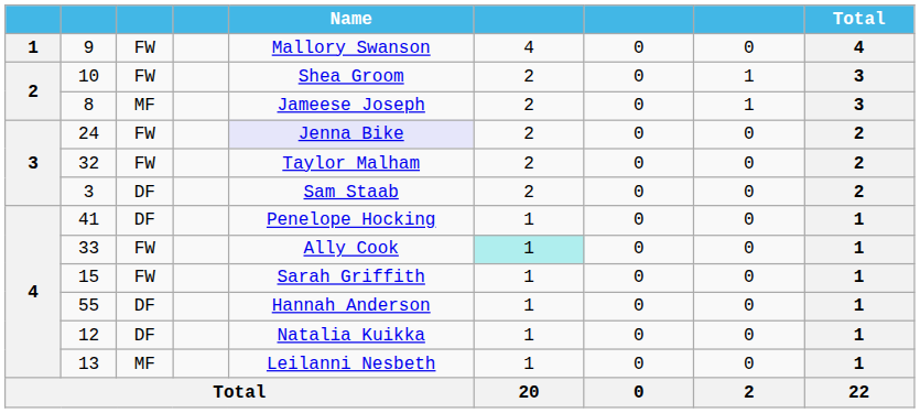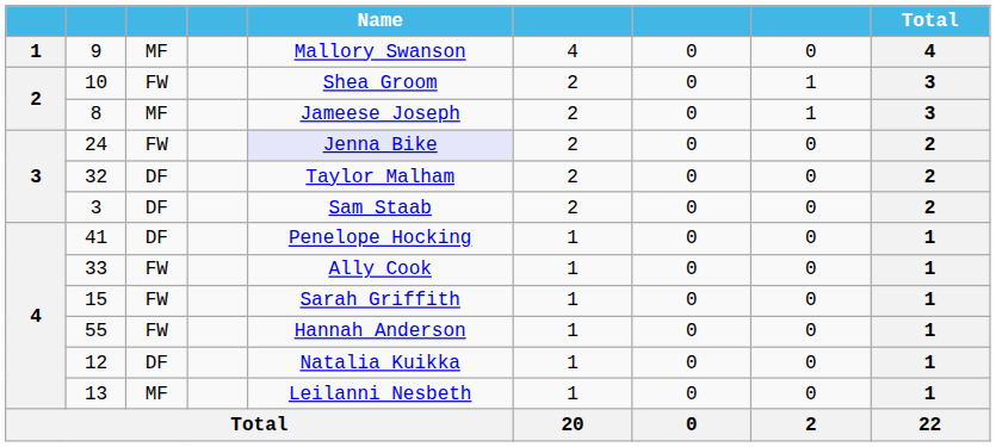9 | column 3: FW -> MF
32 | column 3: FW -> DF
33 | column 6: paleturquoise background -> no background
55 | column 3: DF -> FW
